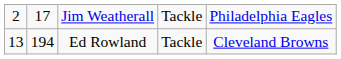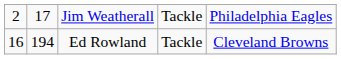Ed Rowland | column 1: 13 -> 16
